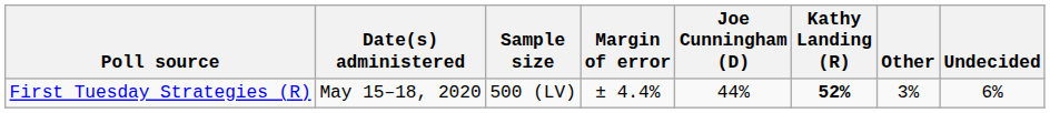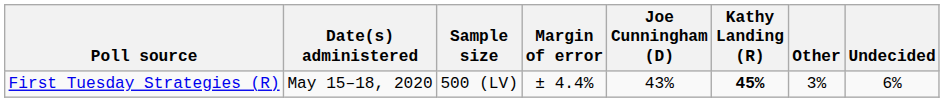First Tuesday Strategies (R) | Joe Cunningham (D): 44% -> 43%
First Tuesday Strategies (R) | Kathy Landing (R): 52% -> 45%
